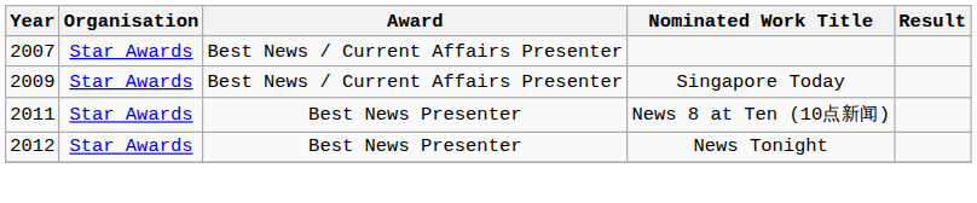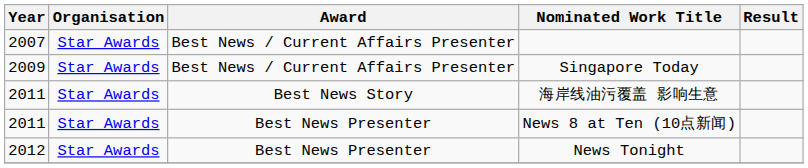+ row: 2011 | Star Awards | Best News Story | 海岸线油污覆盖 影响生意
